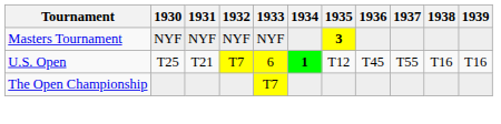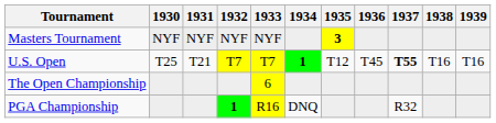U.S. Open | 1933: 6 -> T7
U.S. Open | 1937: normal -> bold
The Open Championship | 1933: T7 -> 6
+ row: PGA Championship | 1 | R16 | DNQ | R32
